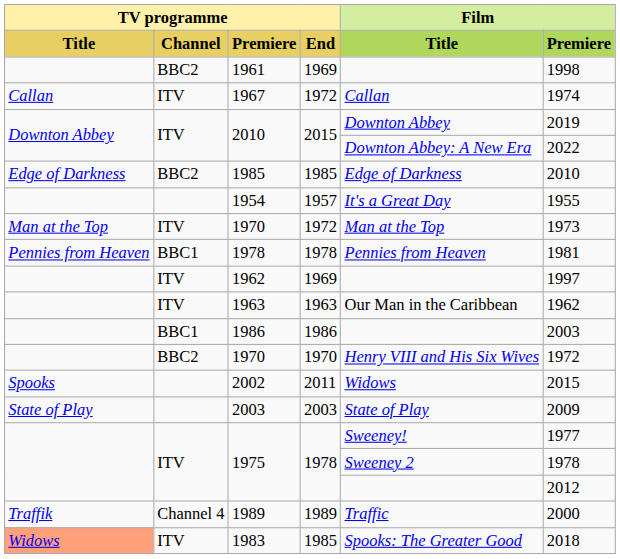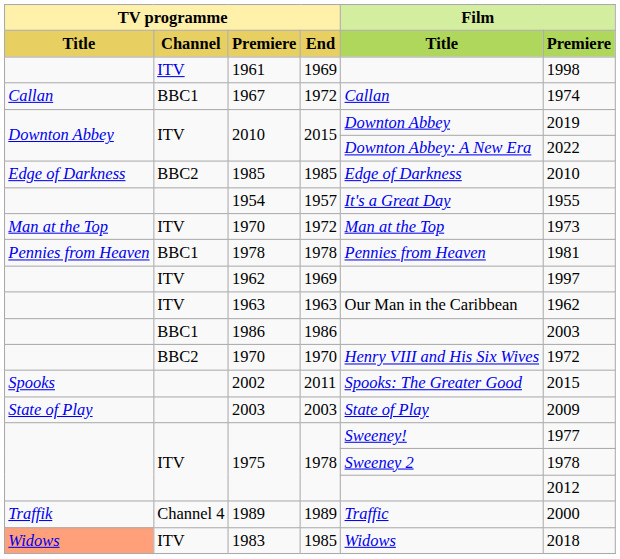1961 | TV programme / Channel: BBC2 -> ITV
1967 | TV programme / Channel: ITV -> BBC1
2002 | Film / Title: Widows -> Spooks: The Greater Good
1983 | Film / Title: Spooks: The Greater Good -> Widows
